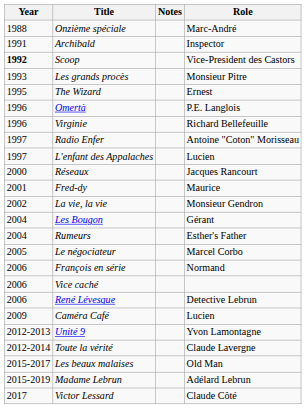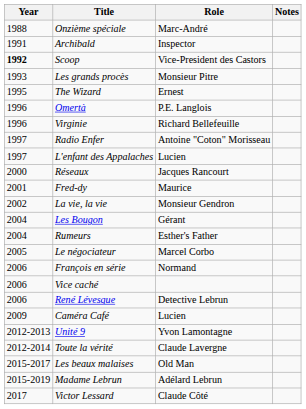columns swapped: Role <-> Notes
